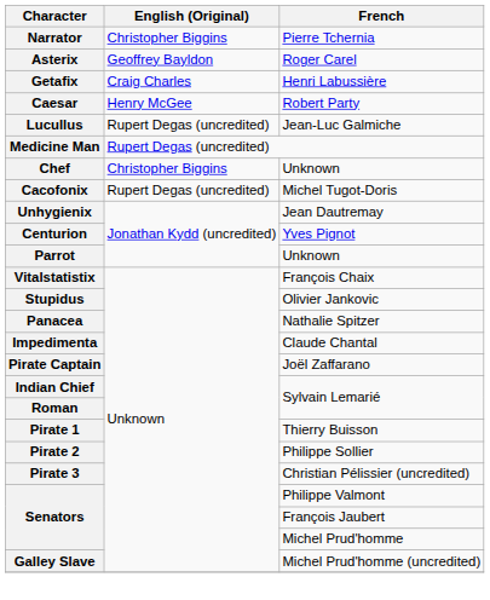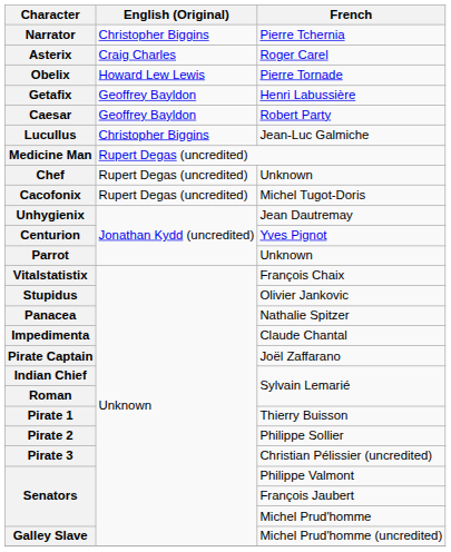Asterix | English (Original): Geoffrey Bayldon -> Craig Charles
+ row: Obelix | Howard Lew Lewis | Pierre Tornade
Getafix | English (Original): Craig Charles -> Geoffrey Bayldon
Caesar | English (Original): Henry McGee -> Geoffrey Bayldon
Lucullus | English (Original): Rupert Degas (uncredited) -> Christopher Biggins
Chef | English (Original): Christopher Biggins -> Rupert Degas (uncredited)
